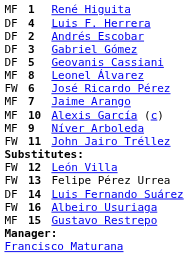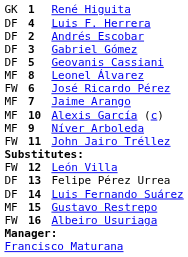René Higuita | column 1: MF -> GK
Felipe Pérez Urrea | column 1: FW -> DF
rows swapped: Gustavo Restrepo <-> Albeiro Usuriaga
